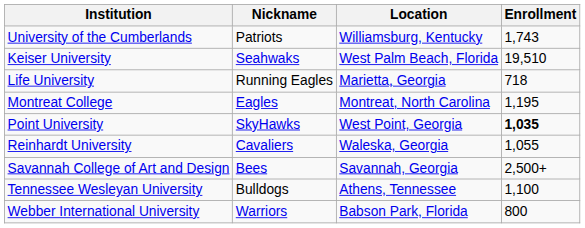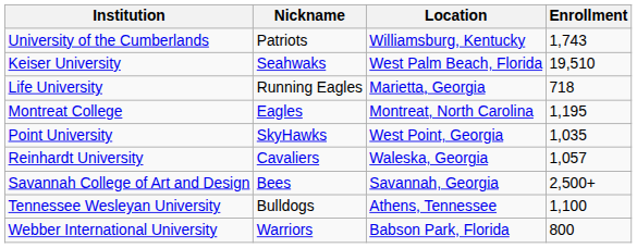Point University | Enrollment: bold -> normal
Reinhardt University | Enrollment: 1,055 -> 1,057
